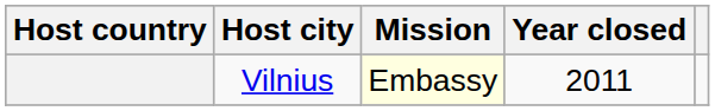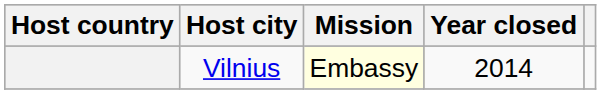Vilnius | Year closed: 2011 -> 2014
